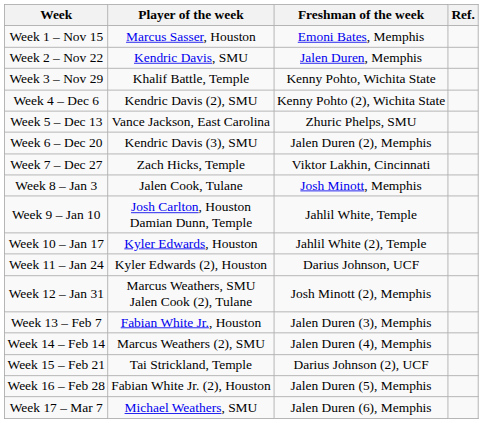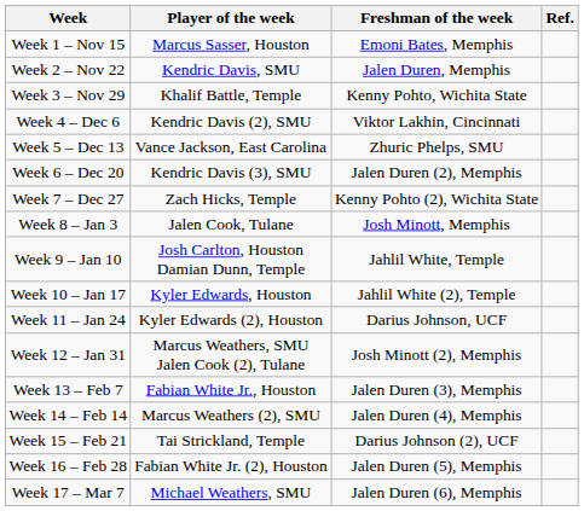Week 4 – Dec 6 | Freshman of the week: Kenny Pohto (2), Wichita State -> Viktor Lakhin, Cincinnati
Week 7 – Dec 27 | Freshman of the week: Viktor Lakhin, Cincinnati -> Kenny Pohto (2), Wichita State
